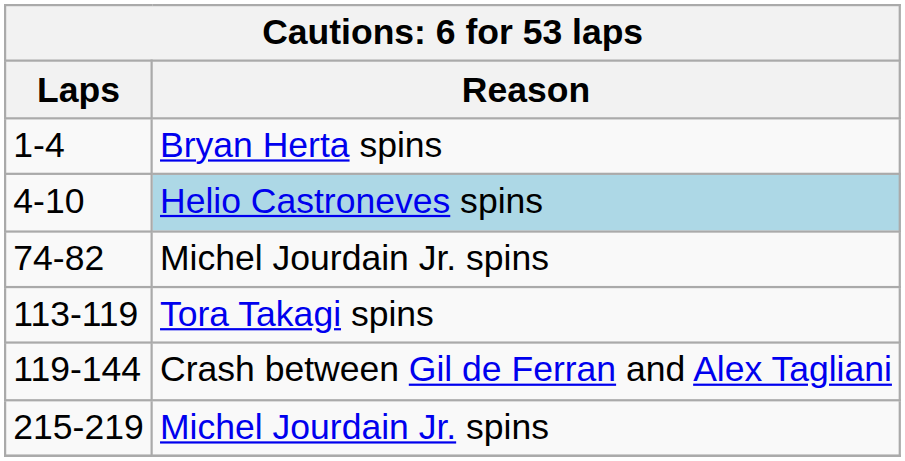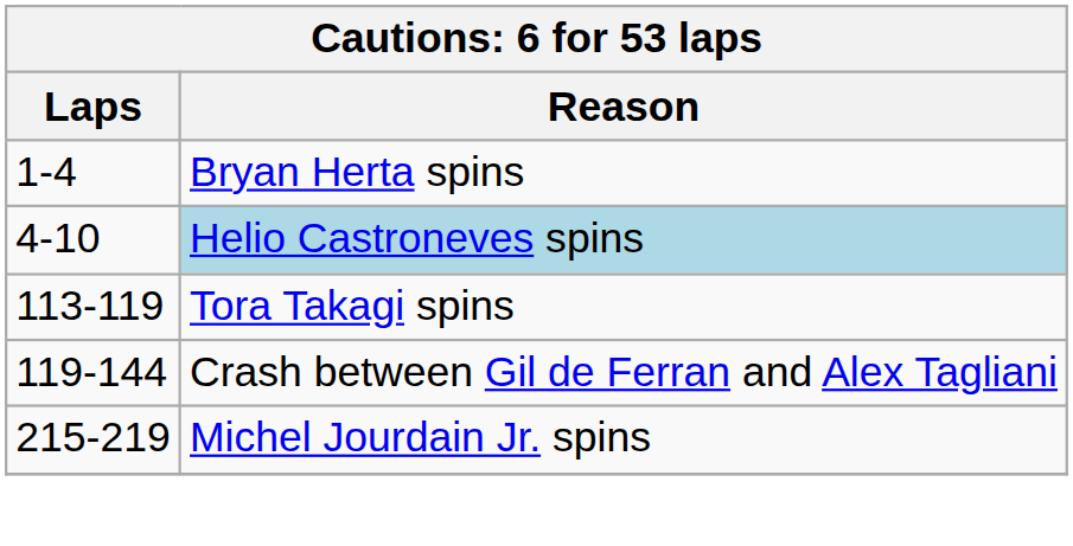- row: 74-82 | Michel Jourdain Jr. spins
